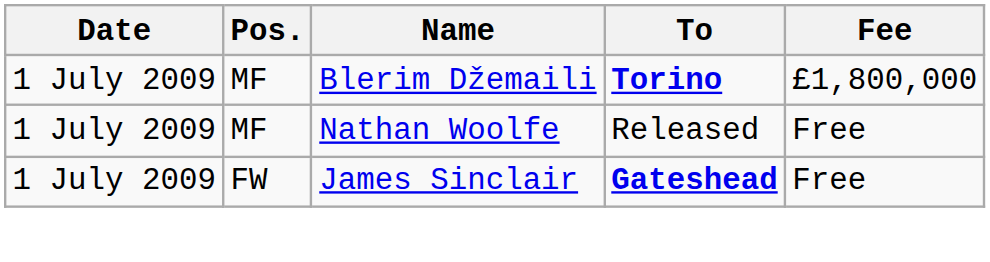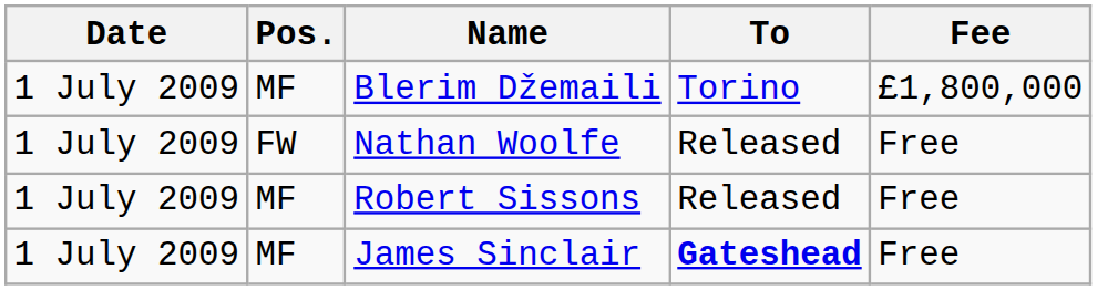Blerim Džemaili | To: bold -> normal
Nathan Woolfe | Pos.: MF -> FW
+ row: 1 July 2009 | MF | Robert Sissons | Released | Free
James Sinclair | Pos.: FW -> MF
